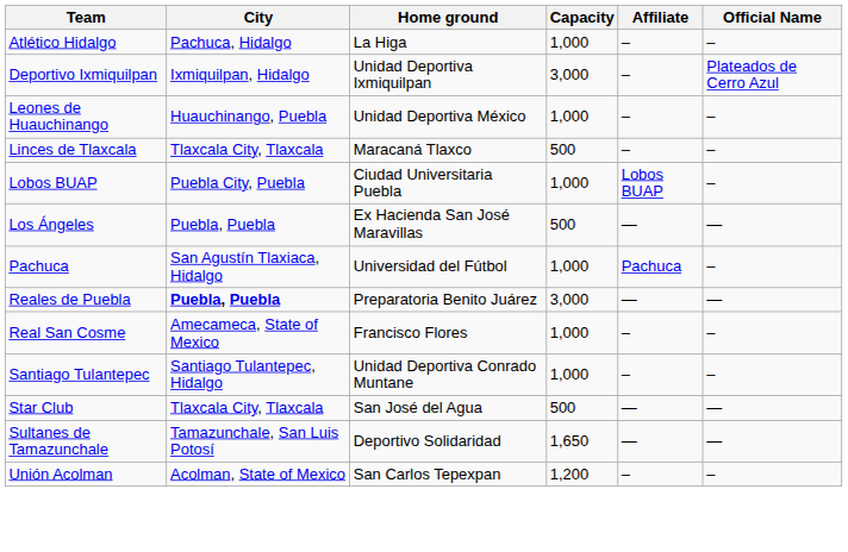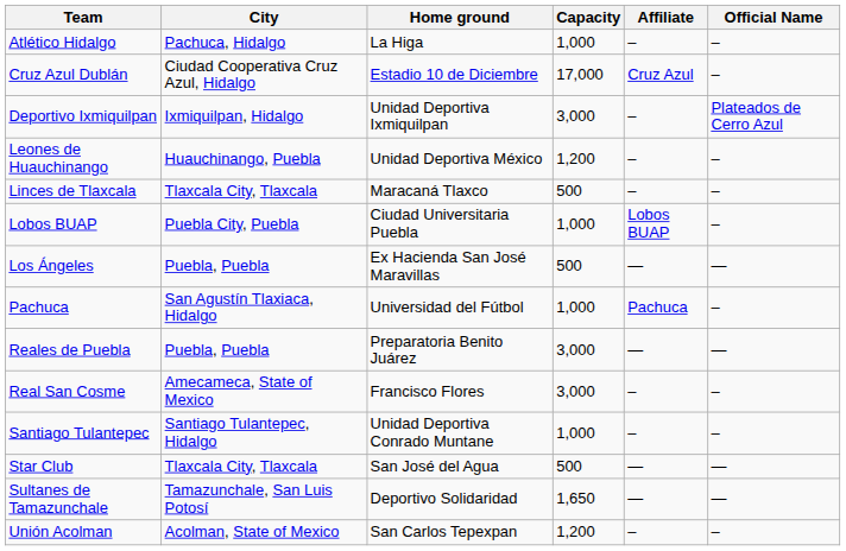+ row: Cruz Azul Dublán | Ciudad Cooperativa Cruz Azul, Hidalgo | Estadio 10 de Diciembre | 17,000 | Cruz Azul | –
Leones de Huauchinango | Capacity: 1,000 -> 1,200
Reales de Puebla | City: bold -> normal
Real San Cosme | Capacity: 1,000 -> 3,000
